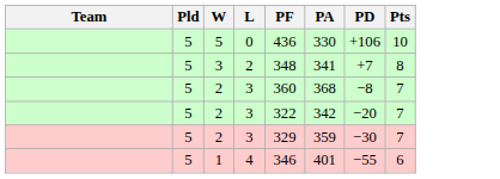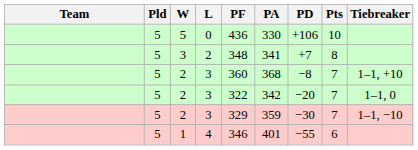+ column: Tiebreaker | 1–1, +10 | 1–1, 0 | 1–1, −10
